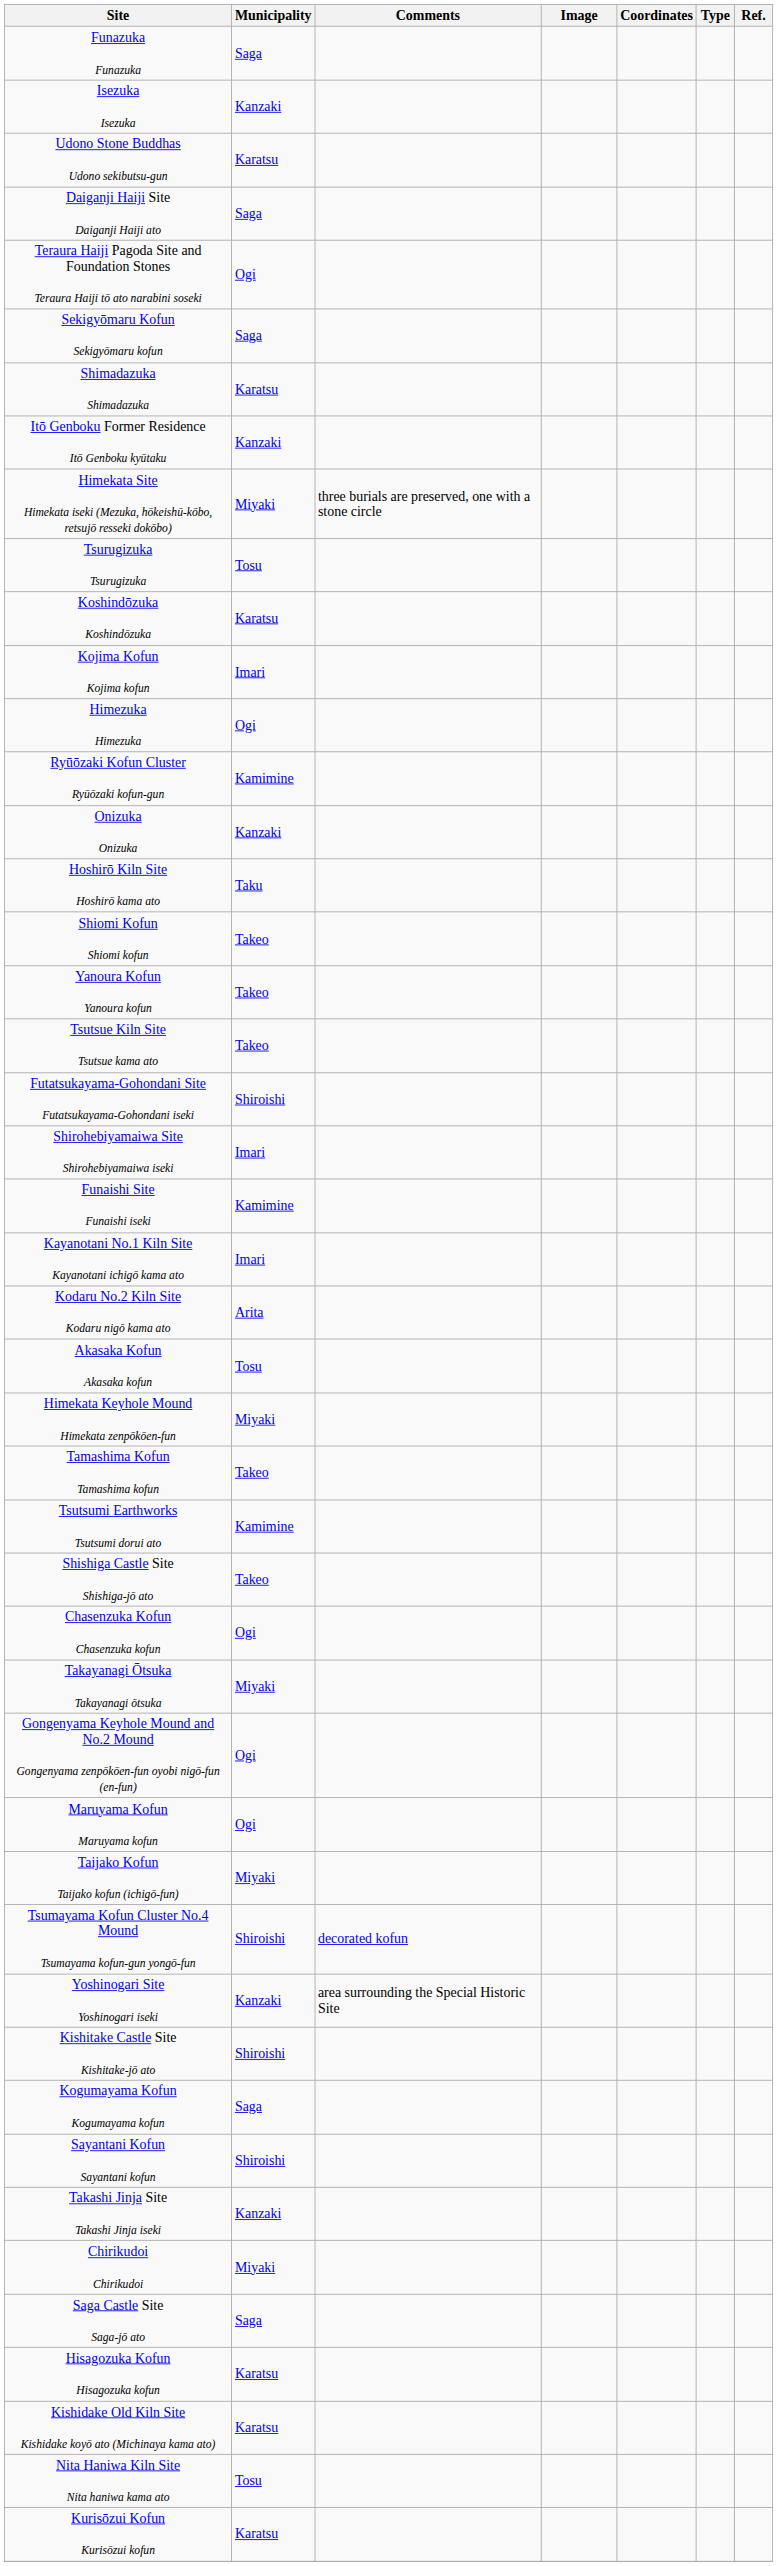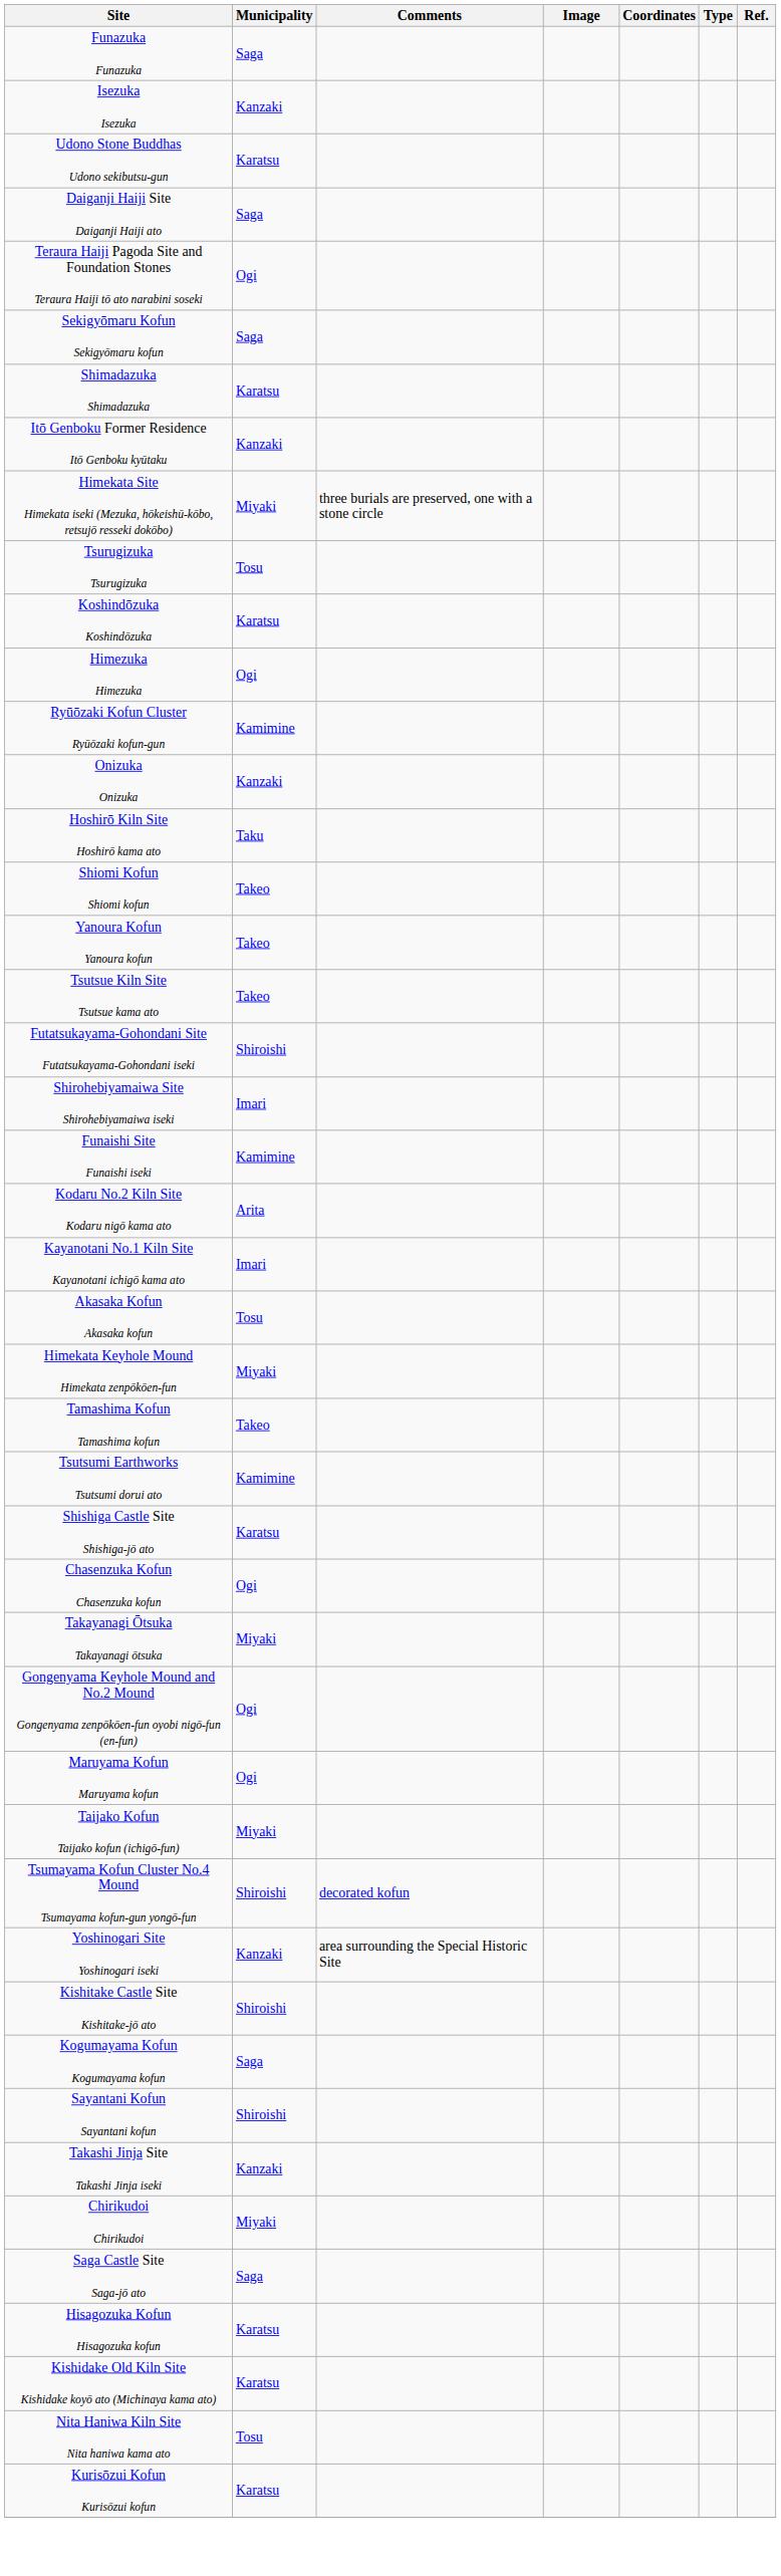- row: Kojima Kofun Kojima kofun | Imari
rows swapped: Kodaru No.2 Kiln Site Kodaru nigō kama ato <-> Kayanotani No.1 Kiln Site Kayanotani ichigō kama ato
Shishiga Castle Site Shishiga-jō ato | Municipality: Takeo -> Karatsu
